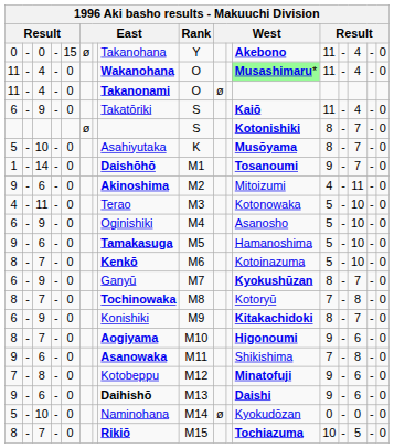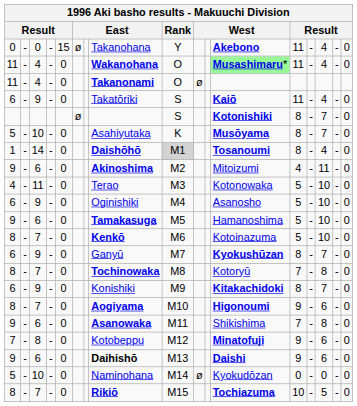1 | Rank: no background -> lightgrey background
1 | column 13: 9 -> 8
1 | column 15: 7 -> 4
